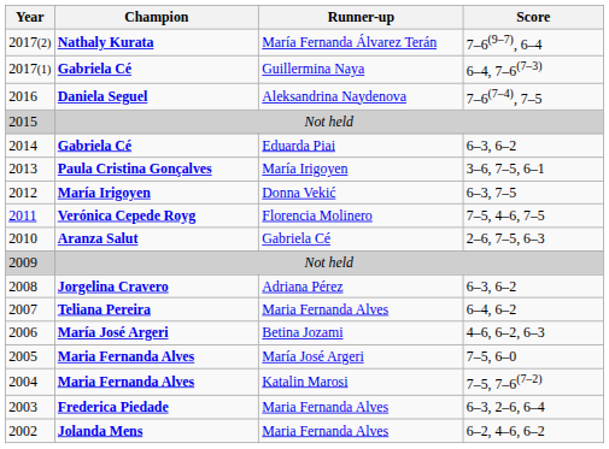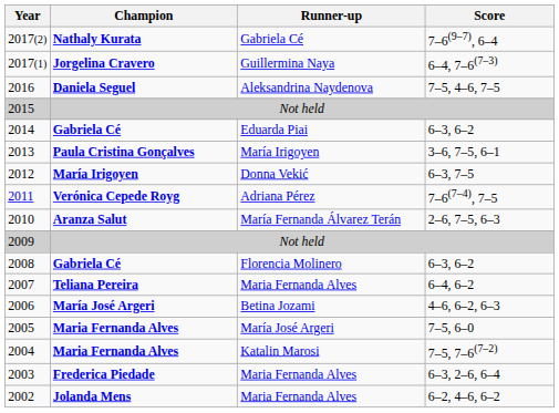2017(2) | Runner-up: María Fernanda Álvarez Terán -> Gabriela Cé
2017(1) | Champion: Gabriela Cé -> Jorgelina Cravero
2016 | Score: 7–6(7–4), 7–5 -> 7–5, 4–6, 7–5
2011 | Runner-up: Florencia Molinero -> Adriana Pérez
2011 | Score: 7–5, 4–6, 7–5 -> 7–6(7–4), 7–5
2010 | Runner-up: Gabriela Cé -> María Fernanda Álvarez Terán
2008 | Champion: Jorgelina Cravero -> Gabriela Cé
2008 | Runner-up: Adriana Pérez -> Florencia Molinero
